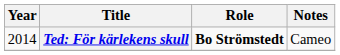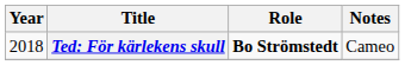Ted: För kärlekens skull | Year: 2014 -> 2018
